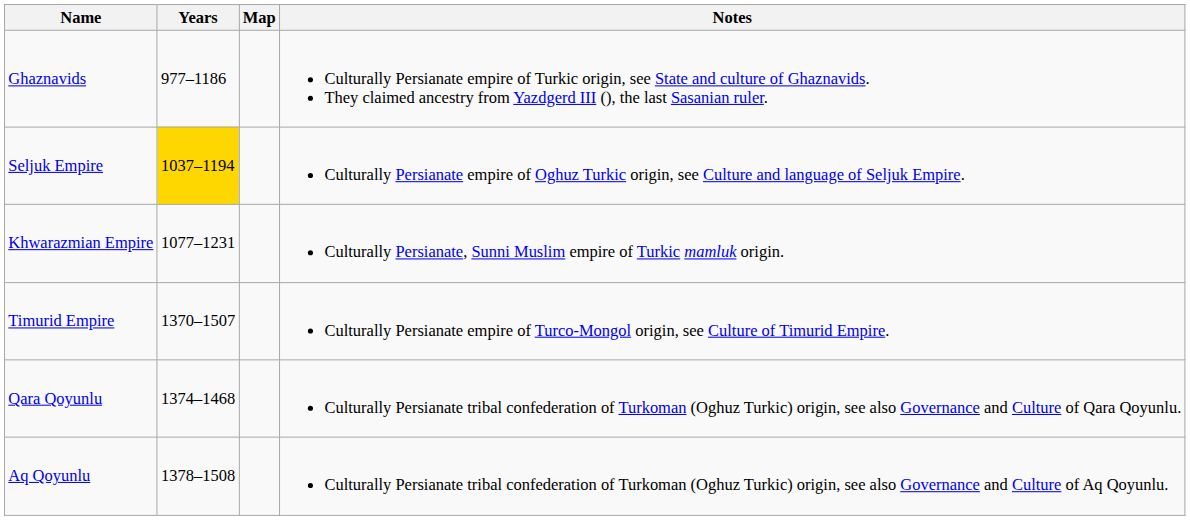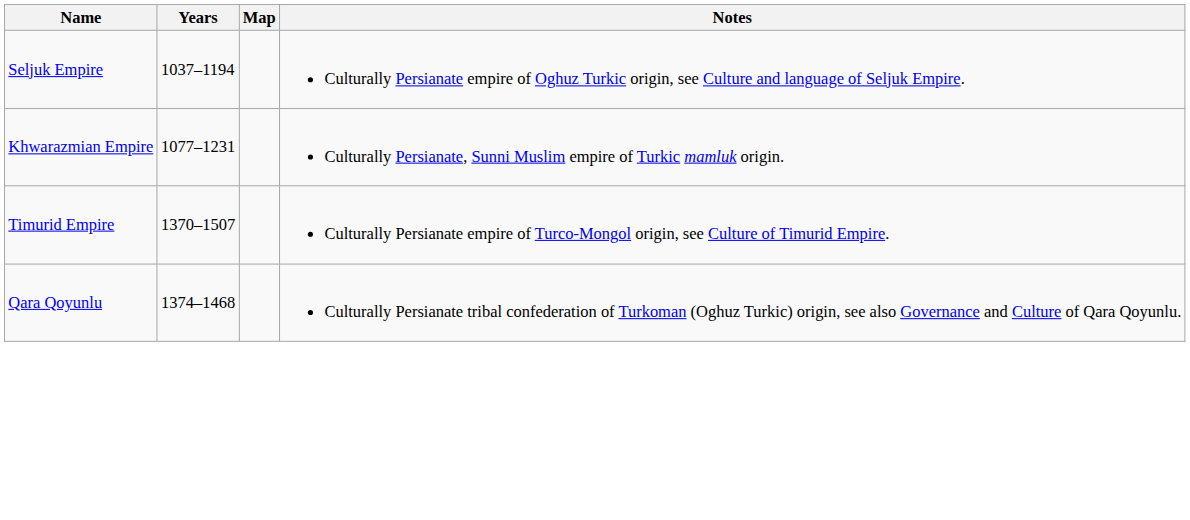- row: Ghaznavids | 977–1186 | Culturally Persianate empire of Turkic origin, see State and culture of Ghaznavids. They claimed ancestry from Yazdgerd III (), the last Sasanian ruler.
Seljuk Empire | Years: gold background -> no background
- row: Aq Qoyunlu | 1378–1508 | Culturally Persianate tribal confederation of Turkoman (Oghuz Turkic) origin, see also Governance and Culture of Aq Qoyunlu.
